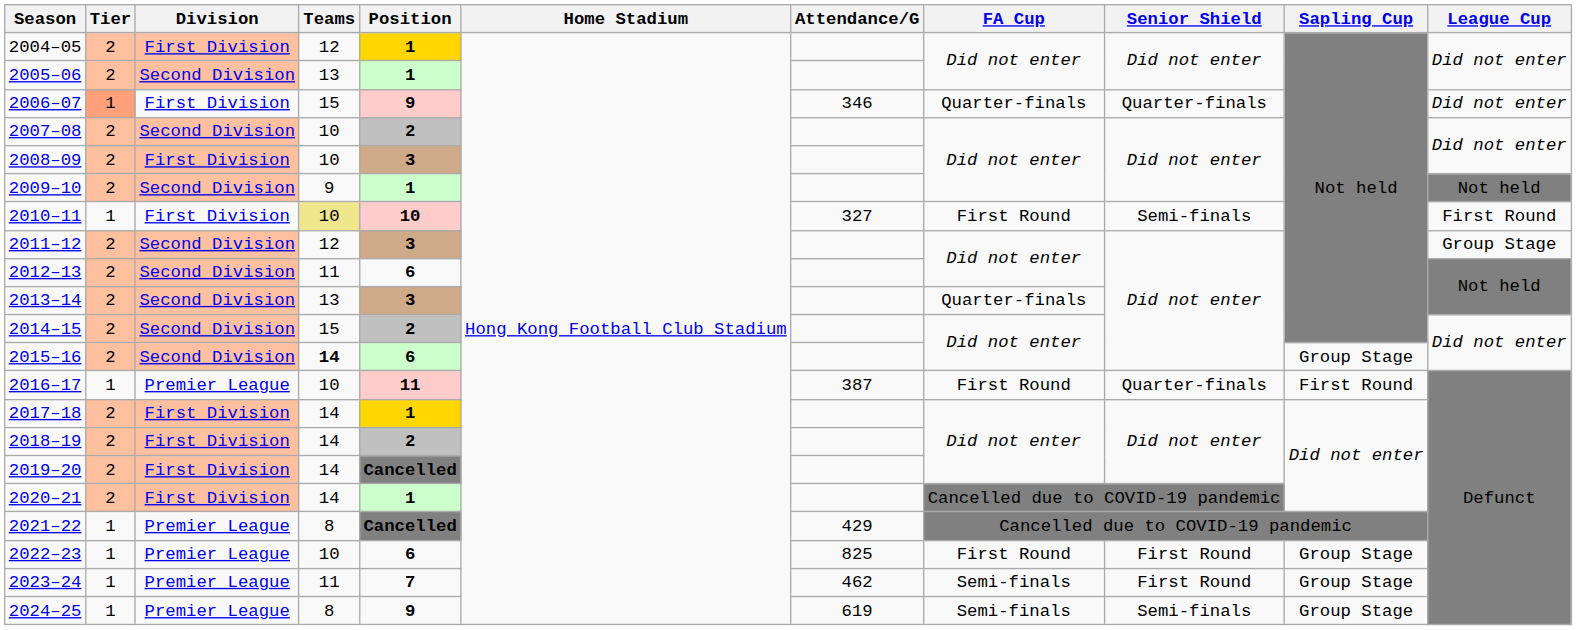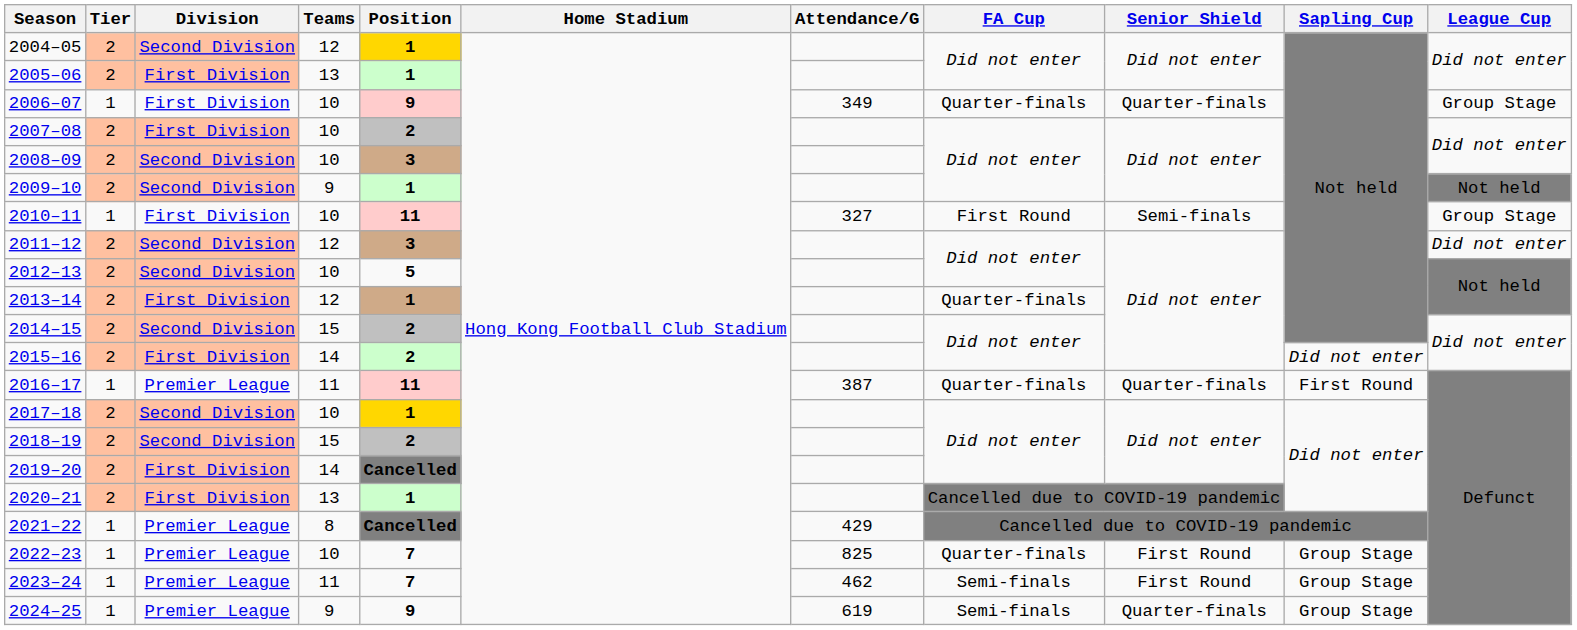2004–05 | Division: First Division -> Second Division
2005–06 | Division: Second Division -> First Division
2006–07 | Tier: lightsalmon background -> no background
2006–07 | Teams: 15 -> 10
2006–07 | Attendance/G: 346 -> 349
2006–07 | League Cup: Did not enter -> Group Stage
2007–08 | Division: Second Division -> First Division
2008–09 | Division: First Division -> Second Division
2010–11 | Teams: khaki background -> no background
2010–11 | Position: 10 -> 11
2010–11 | League Cup: First Round -> Group Stage
2011–12 | League Cup: Group Stage -> Did not enter
2012–13 | Teams: 11 -> 10
2012–13 | Position: 6 -> 5
2013–14 | Division: Second Division -> First Division
2013–14 | Teams: 13 -> 12
2013–14 | Position: 3 -> 1
2015–16 | Division: Second Division -> First Division
2015–16 | Teams: bold -> normal
2015–16 | Position: 6 -> 2
2015–16 | Sapling Cup: Group Stage -> Did not enter
2016–17 | Teams: 10 -> 11
2016–17 | FA Cup: First Round -> Quarter-finals
2017–18 | Division: First Division -> Second Division
2017–18 | Teams: 14 -> 10
2018–19 | Division: First Division -> Second Division
2018–19 | Teams: 14 -> 15
2020–21 | Teams: 14 -> 13
2022–23 | Position: 6 -> 7
2022–23 | FA Cup: First Round -> Quarter-finals
2024–25 | Teams: 8 -> 9
2024–25 | Senior Shield: Semi-finals -> Quarter-finals
